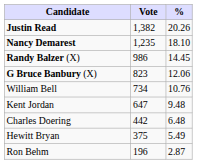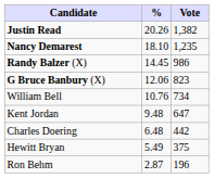columns swapped: Vote <-> %
